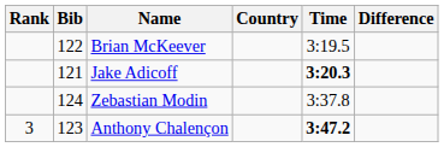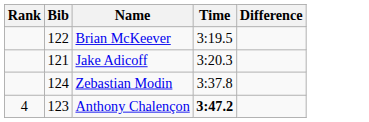- column: Country
Jake Adicoff | Time: bold -> normal
Anthony Chalençon | Rank: 3 -> 4
